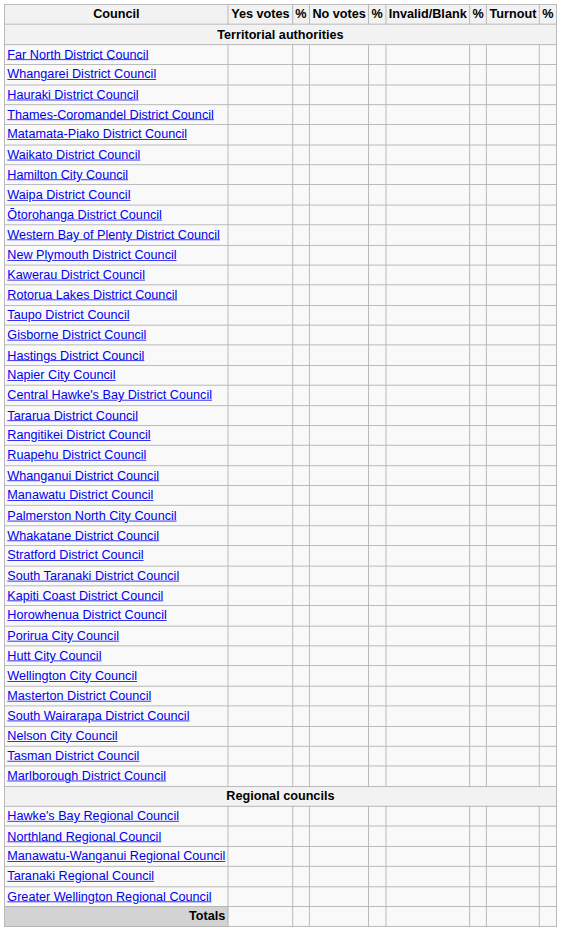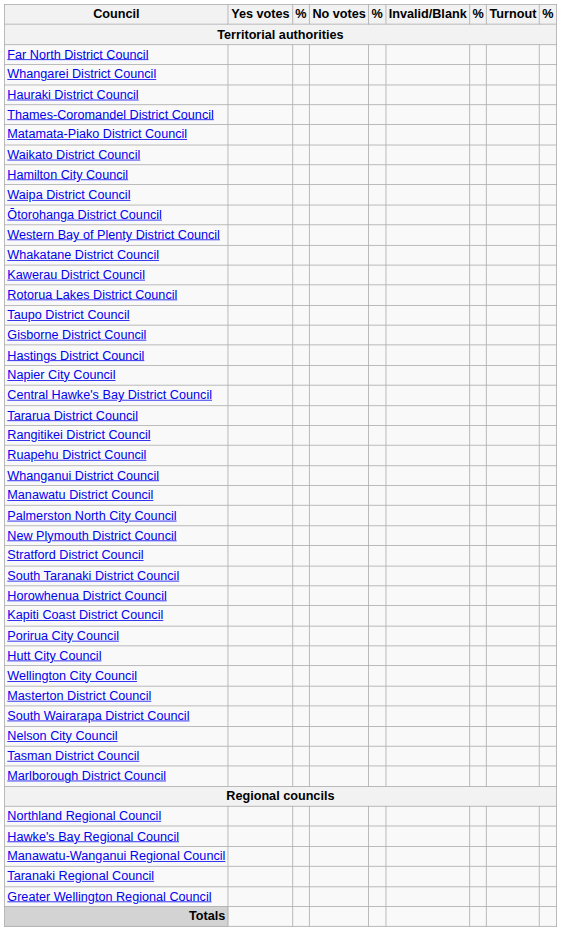rows swapped: Whakatane District Council <-> New Plymouth District Council
rows swapped: Horowhenua District Council <-> Kapiti Coast District Council
rows swapped: Northland Regional Council <-> Hawke's Bay Regional Council
